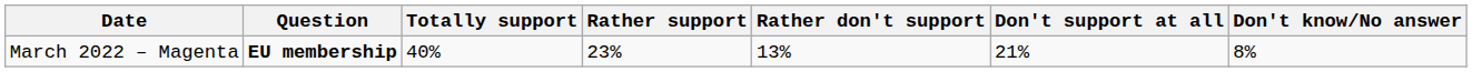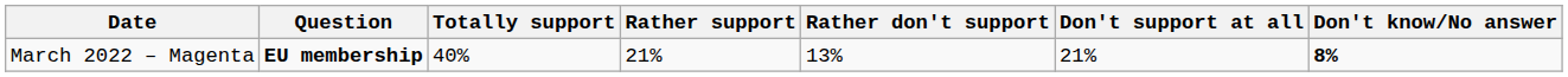March 2022 – Magenta | Rather support: 23% -> 21%
March 2022 – Magenta | Don't know/No answer: normal -> bold
